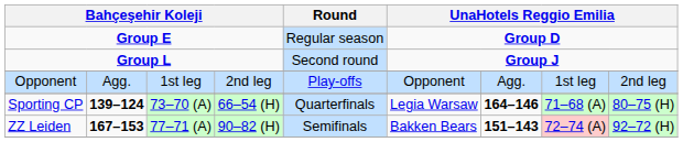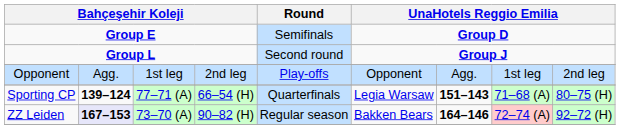Group E | Round: Regular season -> Semifinals
Sporting CP | column 3: 73–70 (A) -> 77–71 (A)
Sporting CP | column 7: 164–146 -> 151–143
ZZ Leiden | column 2: no background -> lavender background
ZZ Leiden | column 3: 77–71 (A) -> 73–70 (A)
ZZ Leiden | Round: Semifinals -> Regular season
ZZ Leiden | column 7: 151–143 -> 164–146
